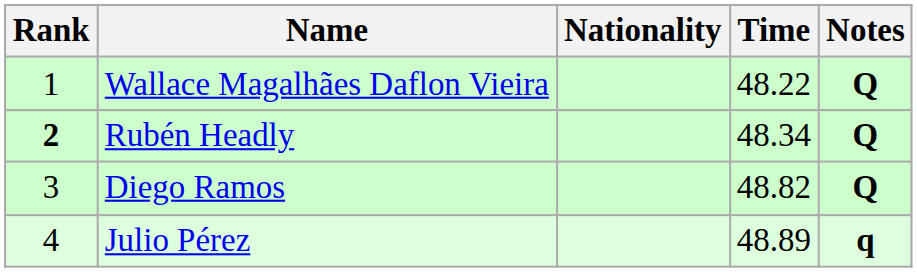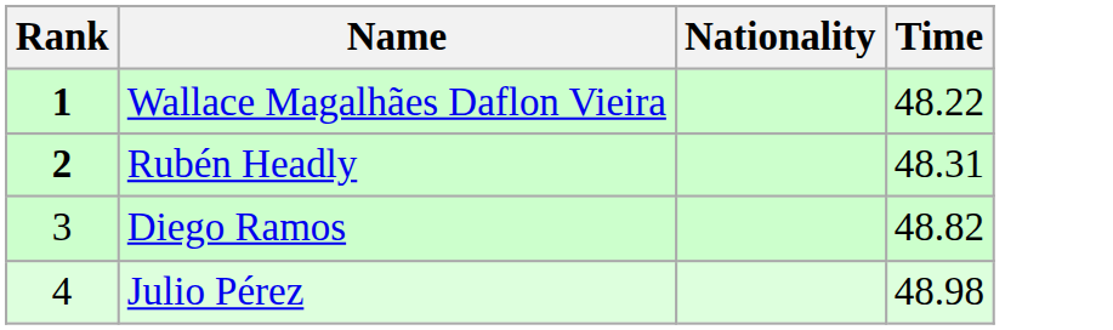- column: Notes | Q | Q | Q | q
Wallace Magalhães Daflon Vieira | Rank: normal -> bold
Rubén Headly | Time: 48.34 -> 48.31
Julio Pérez | Time: 48.89 -> 48.98
